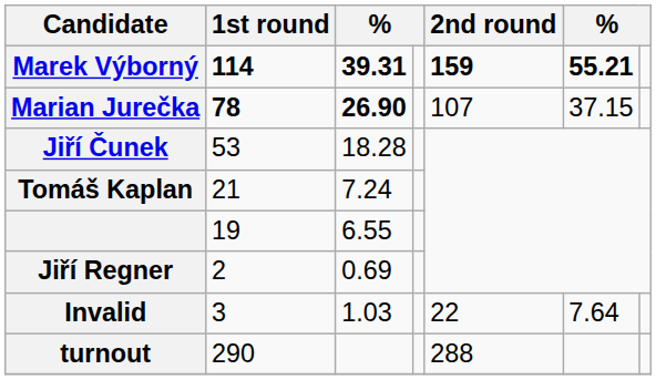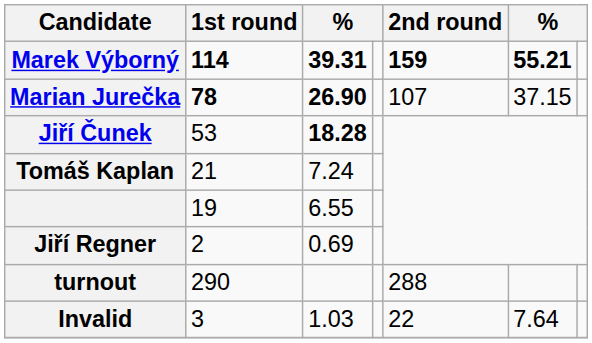Jiří Čunek | column 3: normal -> bold
rows swapped: Invalid <-> turnout
